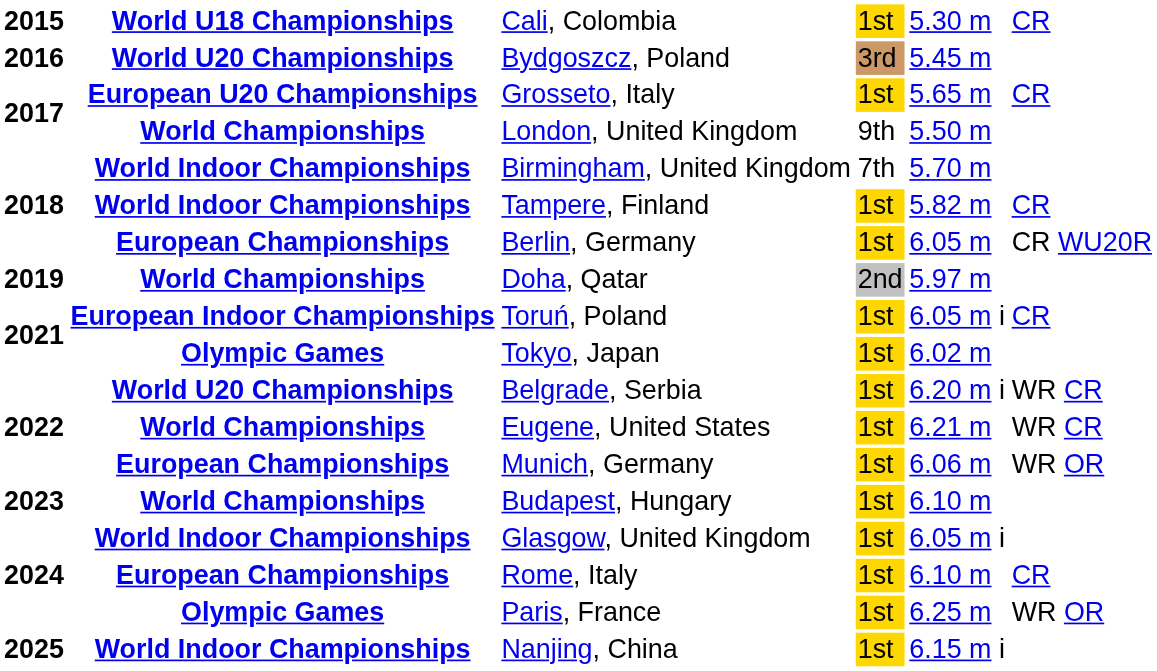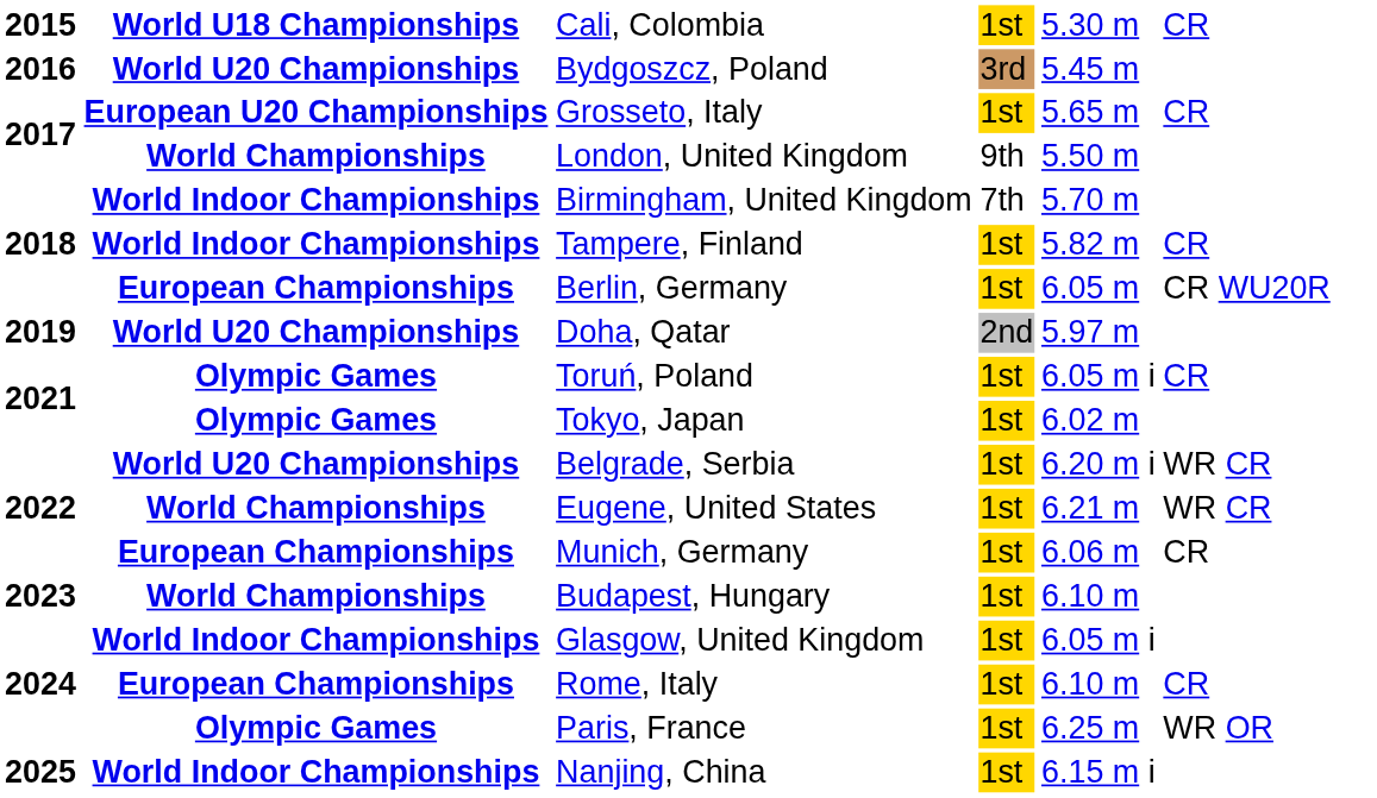Doha, Qatar | column 2: World Championships -> World U20 Championships
Toruń, Poland | column 2: European Indoor Championships -> Olympic Games
Munich, Germany | column 6: WR OR -> CR
